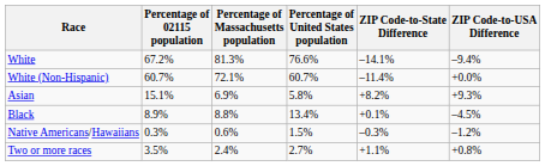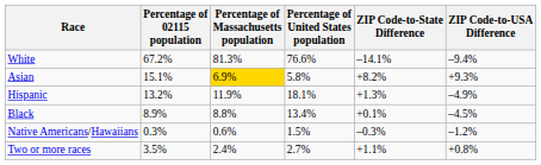- row: White (Non-Hispanic) | 60.7% | 72.1% | 60.7% | –11.4% | +0.0%
Asian | Percentage of Massachusetts population: no background -> gold background
+ row: Hispanic | 13.2% | 11.9% | 18.1% | +1.3% | –4.9%
